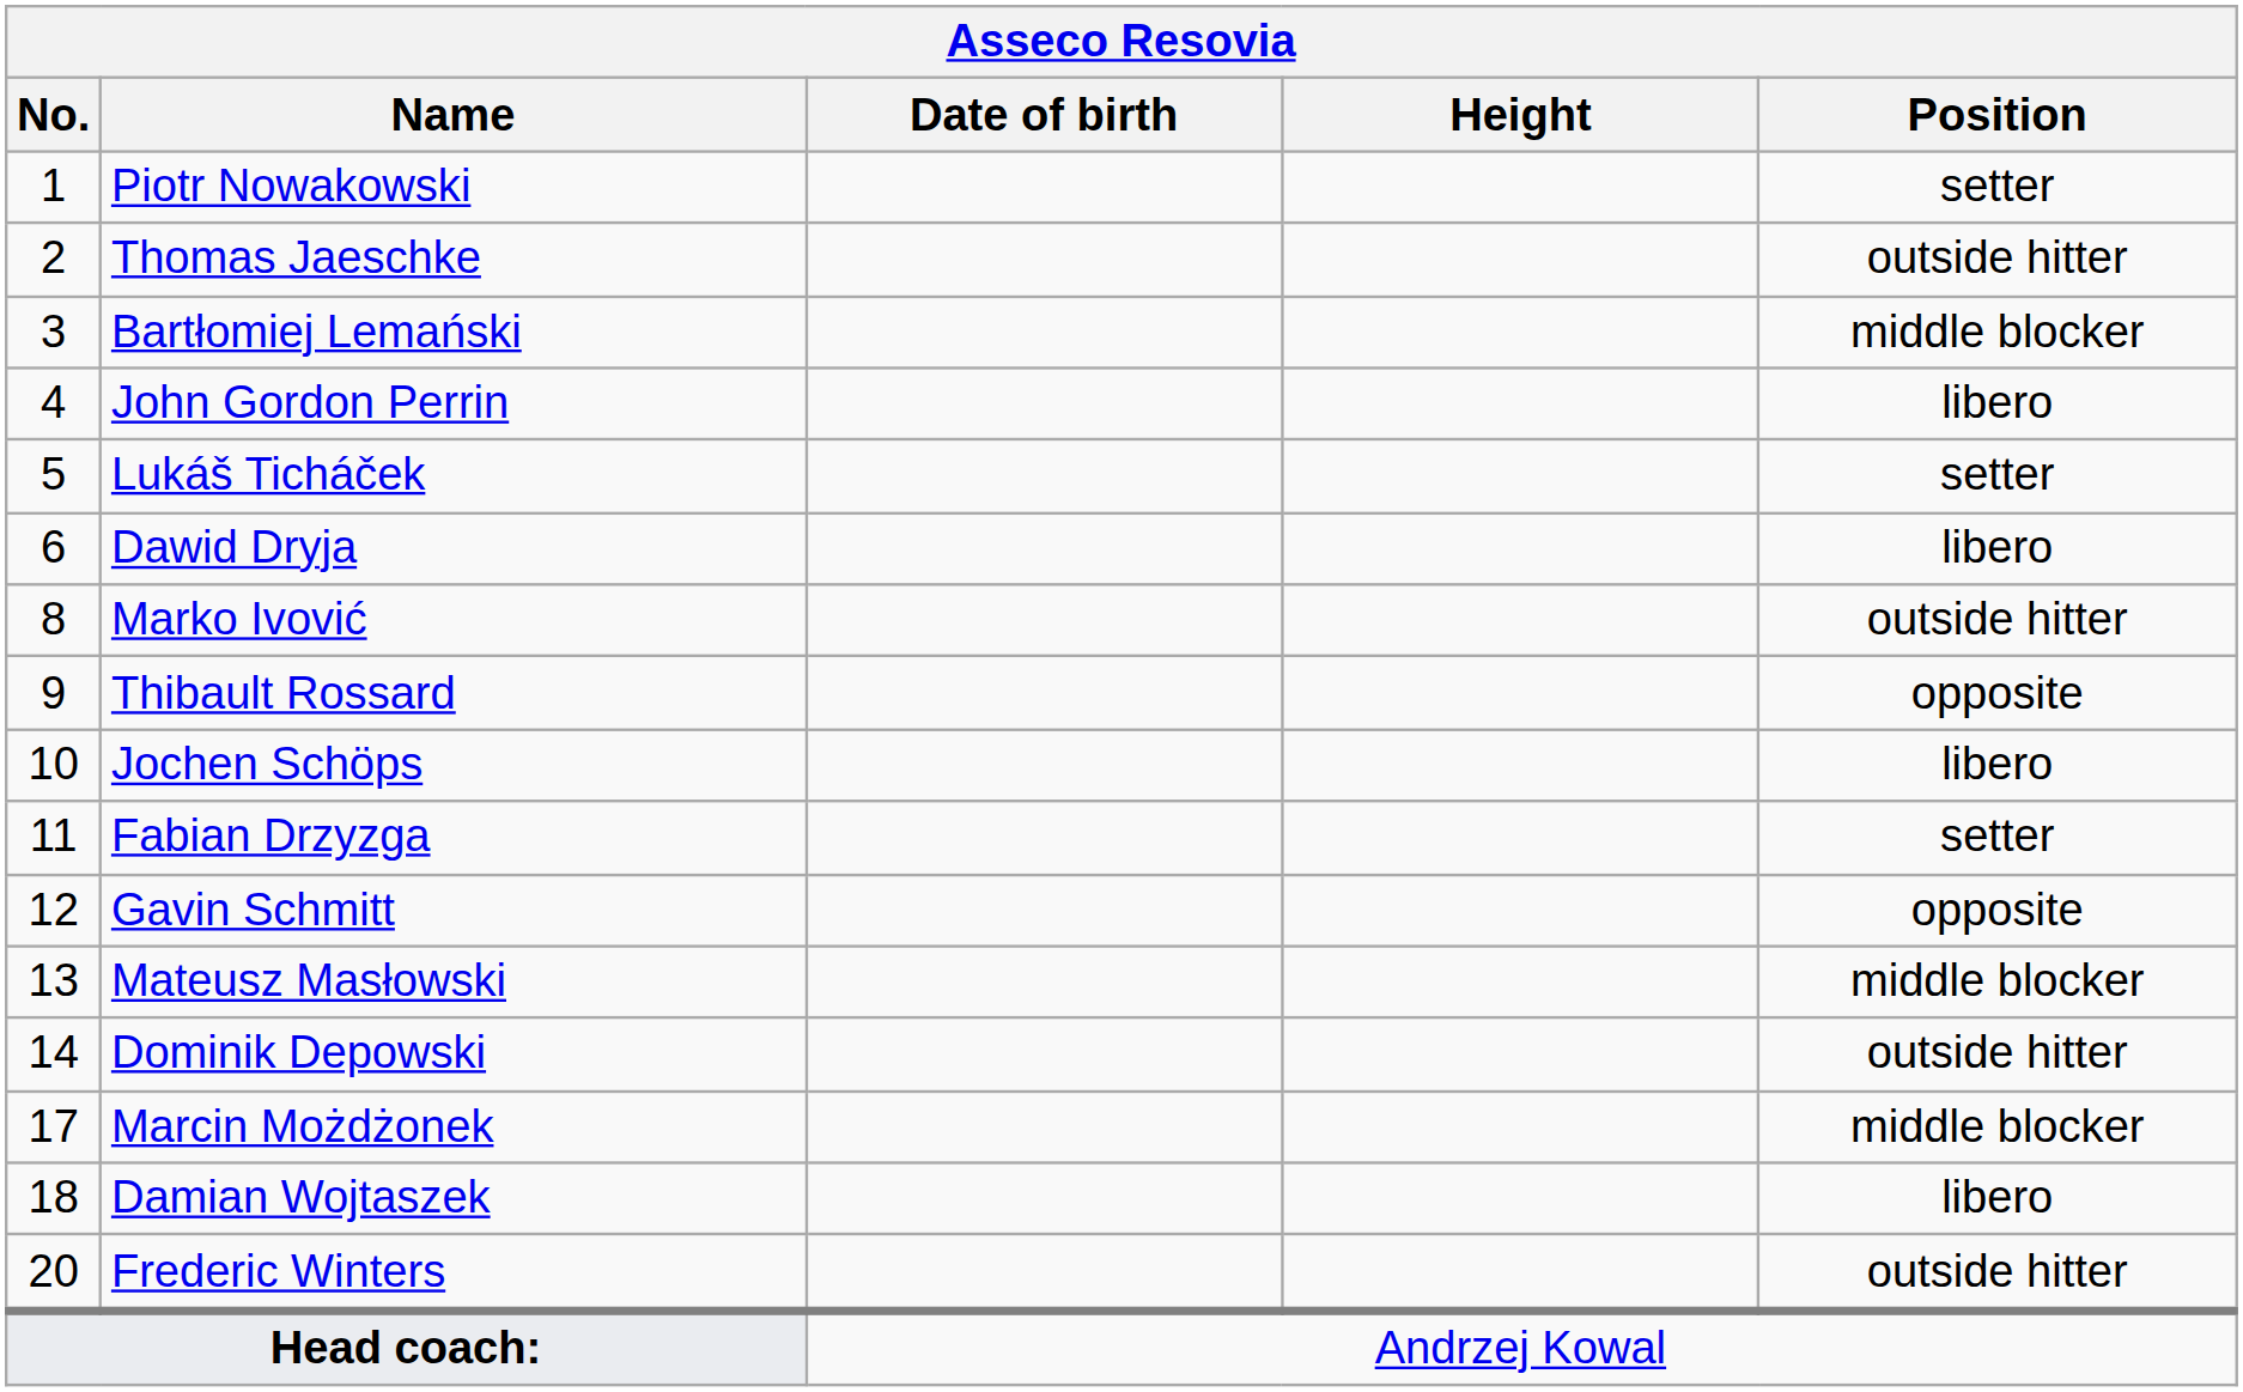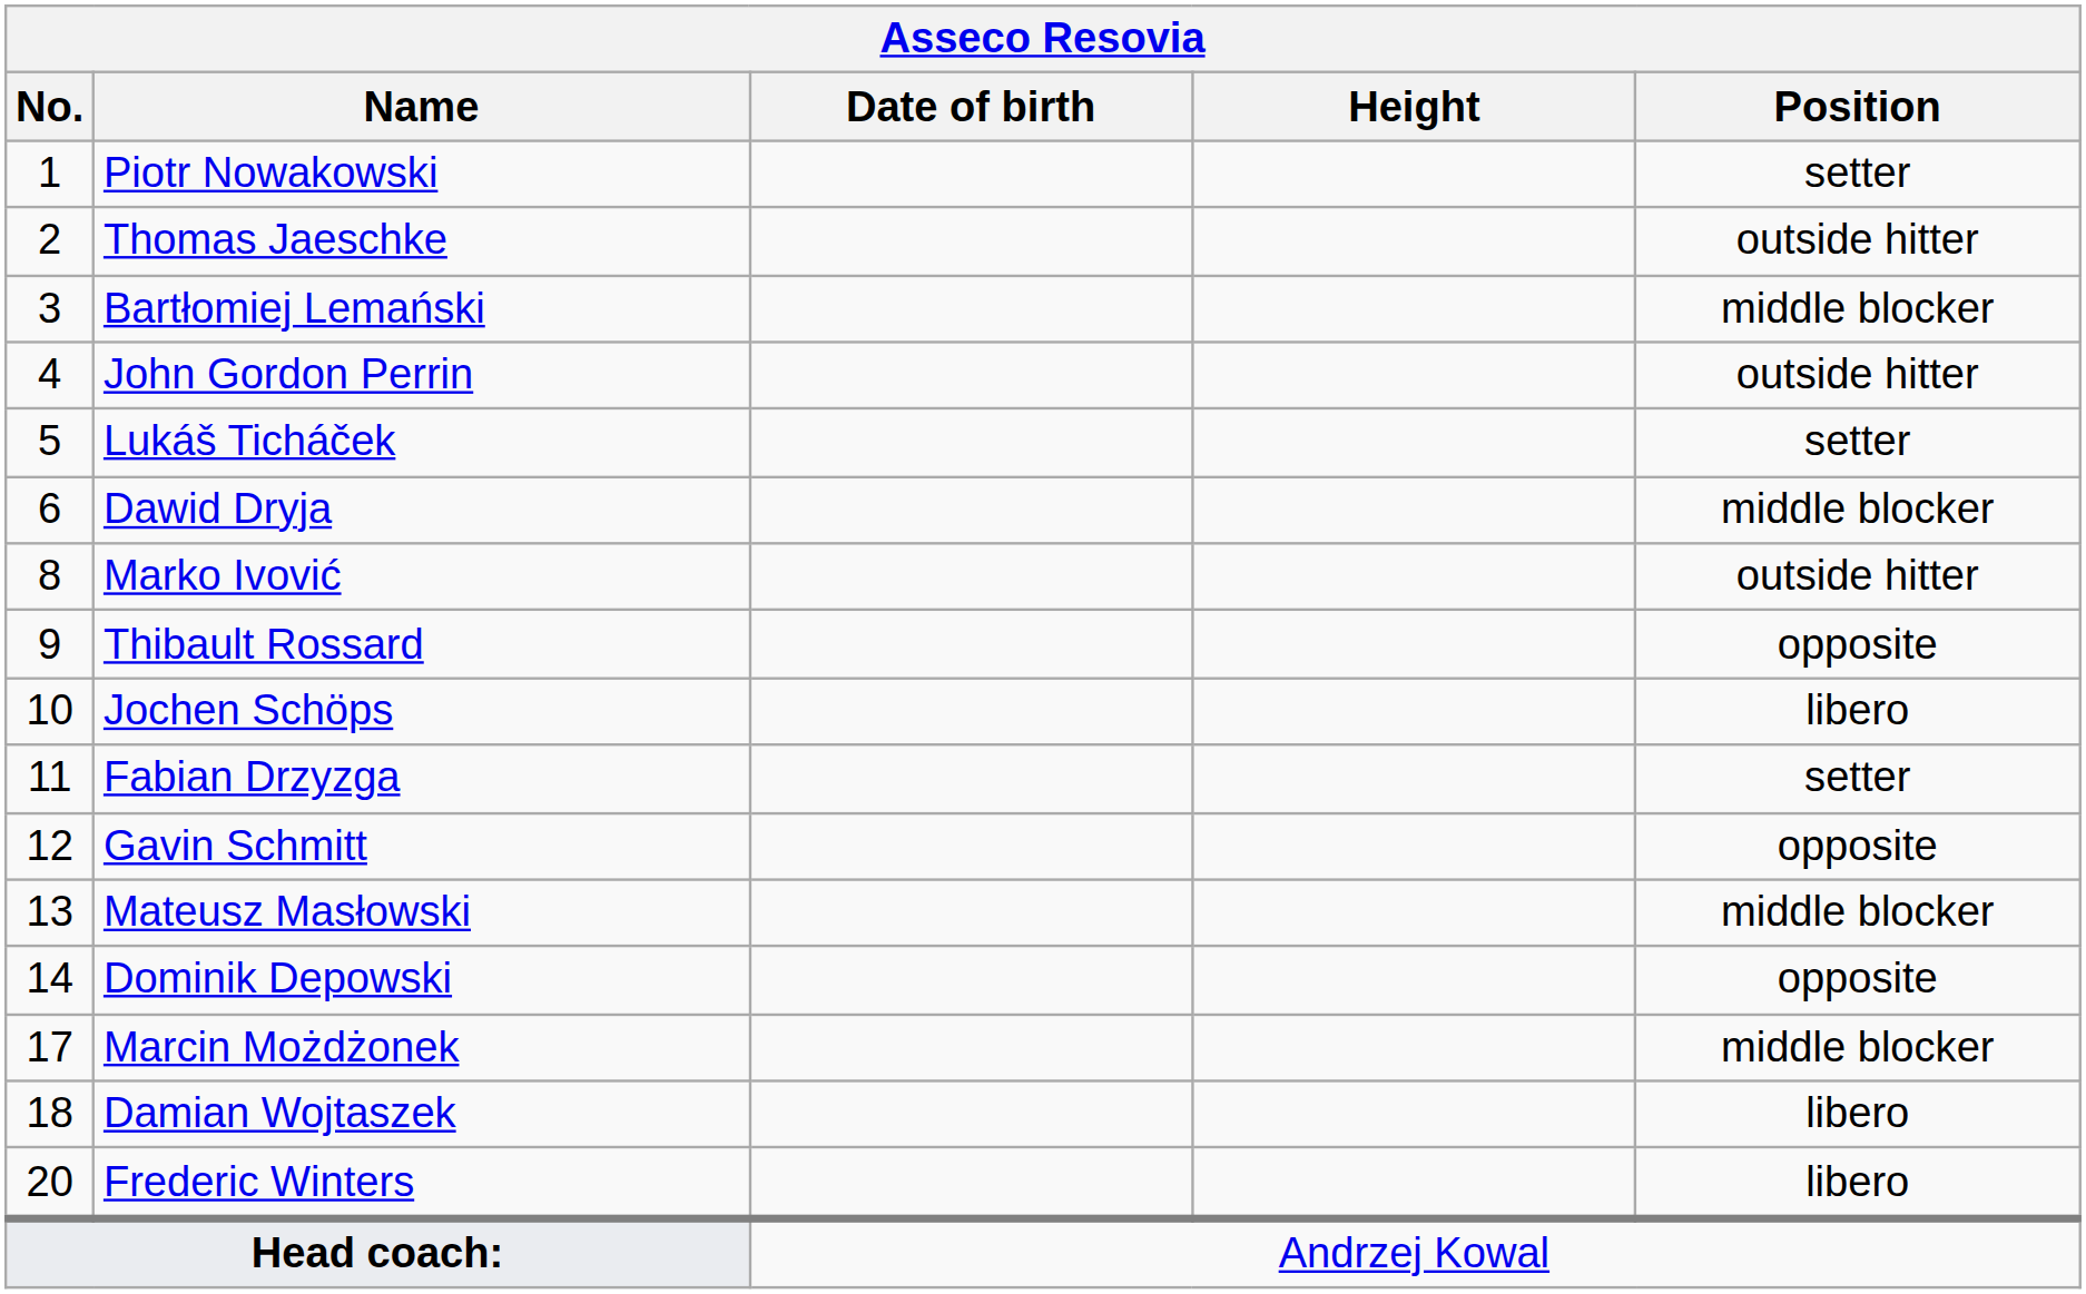John Gordon Perrin | Position: libero -> outside hitter
Dawid Dryja | Position: libero -> middle blocker
Dominik Depowski | Position: outside hitter -> opposite
Frederic Winters | Position: outside hitter -> libero
